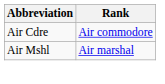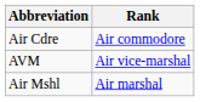+ row: AVM | Air vice-marshal
